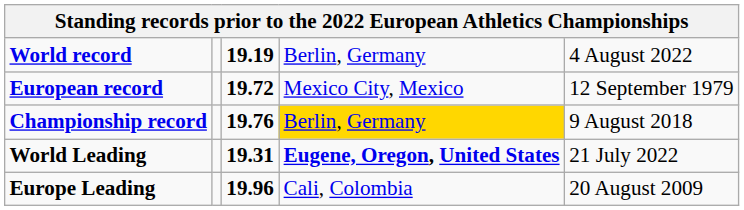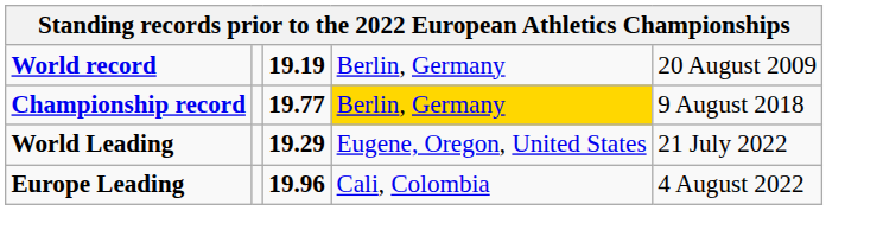World record | column 5: 4 August 2022 -> 20 August 2009
- row: European record | 19.72 | Mexico City, Mexico | 12 September 1979
Championship record | column 3: 19.76 -> 19.77
World Leading | column 3: 19.31 -> 19.29
World Leading | column 4: bold -> normal
Europe Leading | column 5: 20 August 2009 -> 4 August 2022
